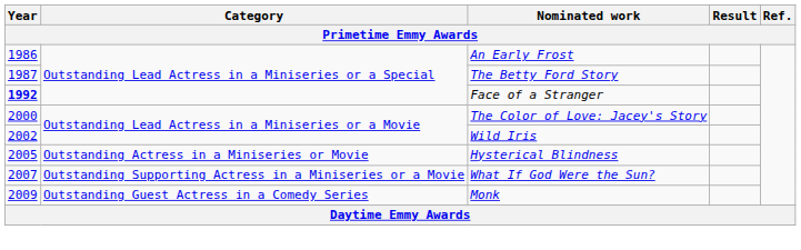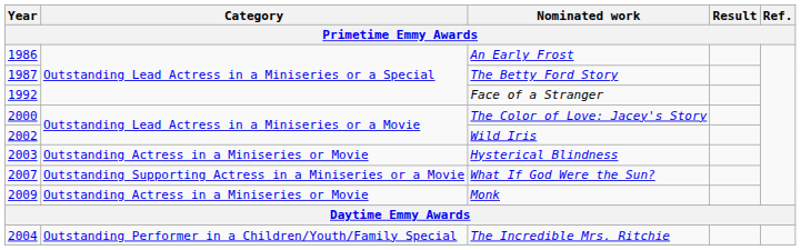Face of a Stranger | Year: bold -> normal
Hysterical Blindness | Year: 2005 -> 2003
Monk | Category: Outstanding Guest Actress in a Comedy Series -> Outstanding Actress in a Miniseries or Movie
+ row: 2004 | Outstanding Performer in a Children/Youth/Family Special | The Incredible Mrs. Ritchie
